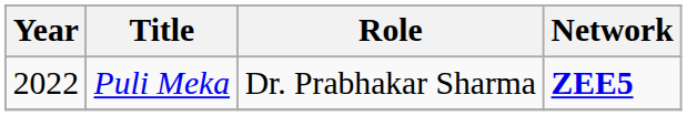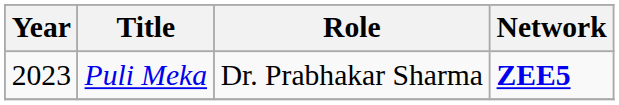Puli Meka | Year: 2022 -> 2023
